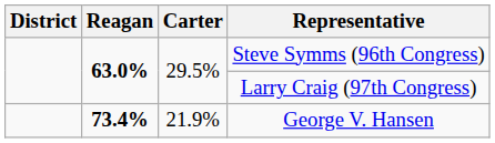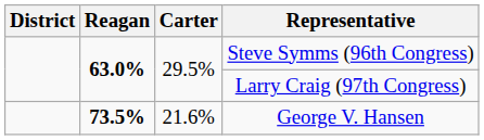George V. Hansen | Reagan: 73.4% -> 73.5%
George V. Hansen | Carter: 21.9% -> 21.6%
